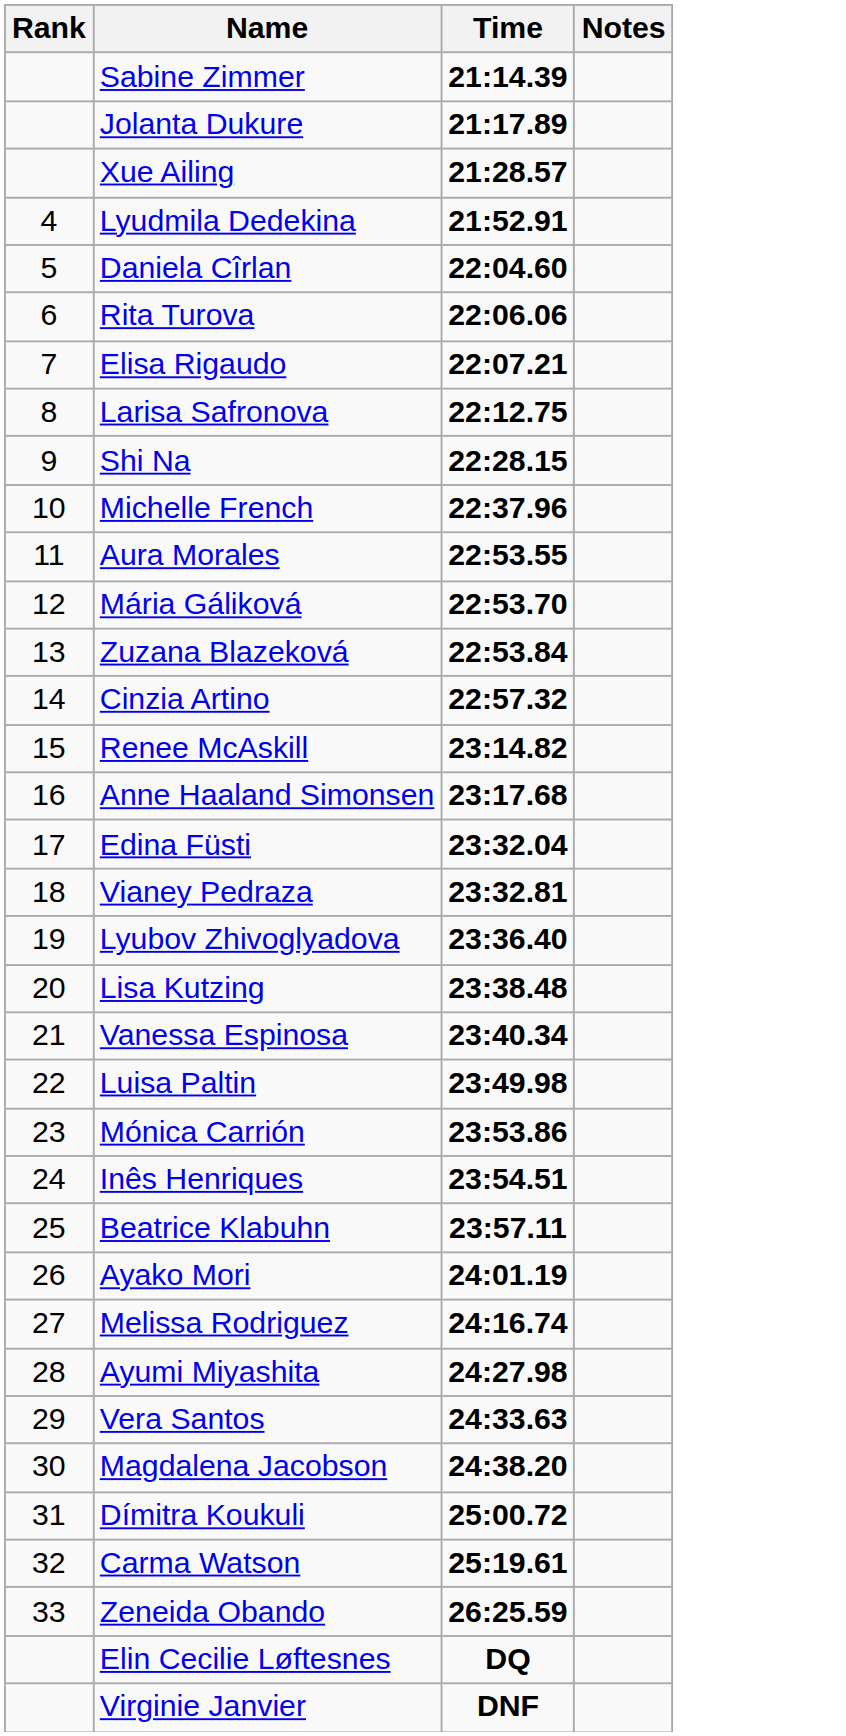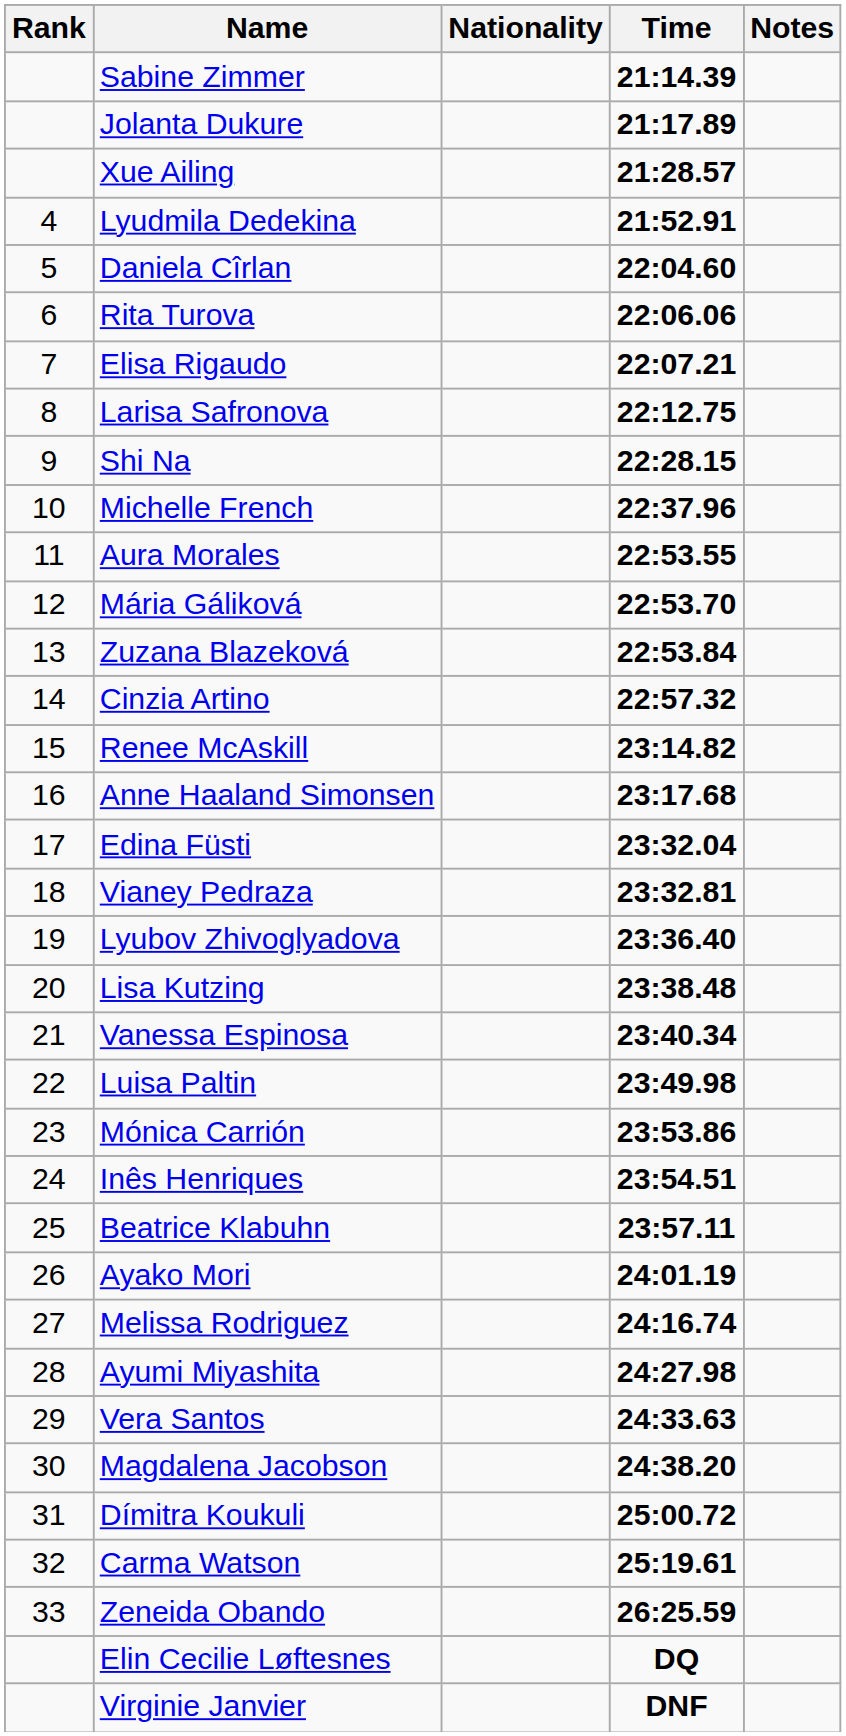+ column: Nationality
